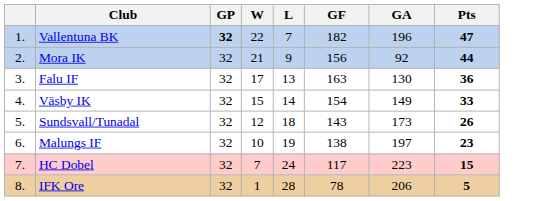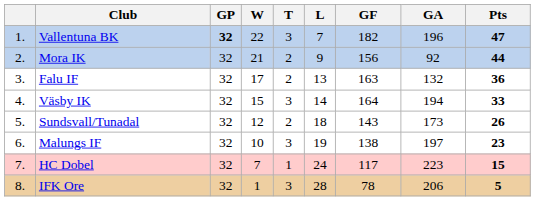+ column: T | 3 | 2 | 2 | 3 | 2 | 3 | 1 | 3
Falu IF | GA: 130 -> 132
Väsby IK | GF: 154 -> 164
Väsby IK | GA: 149 -> 194
